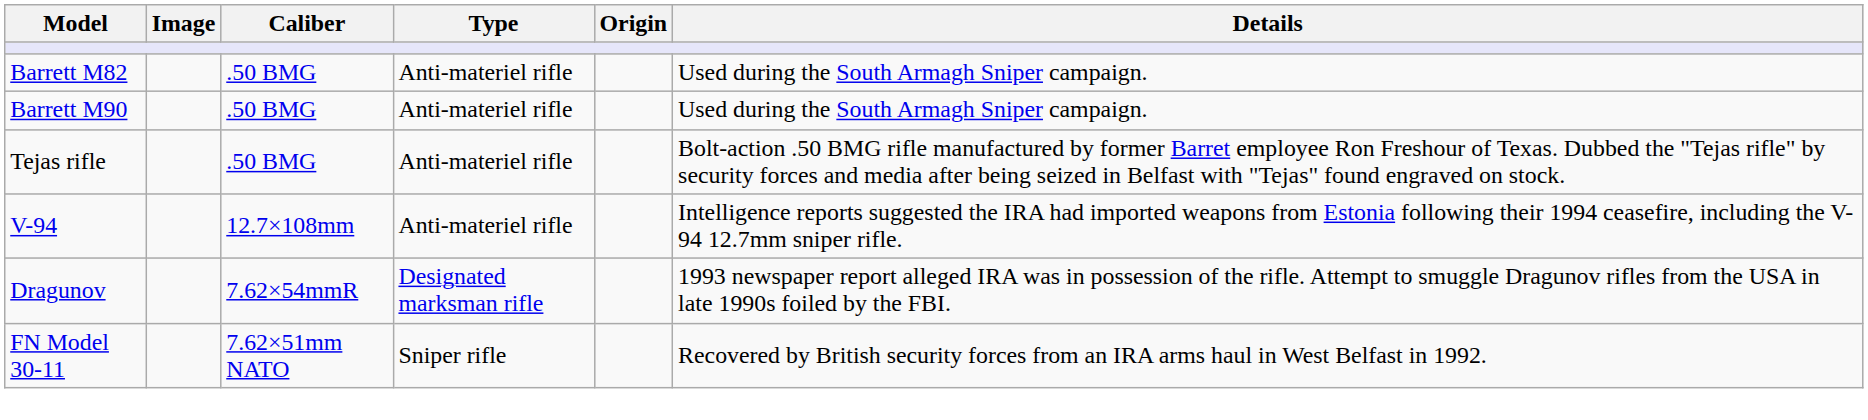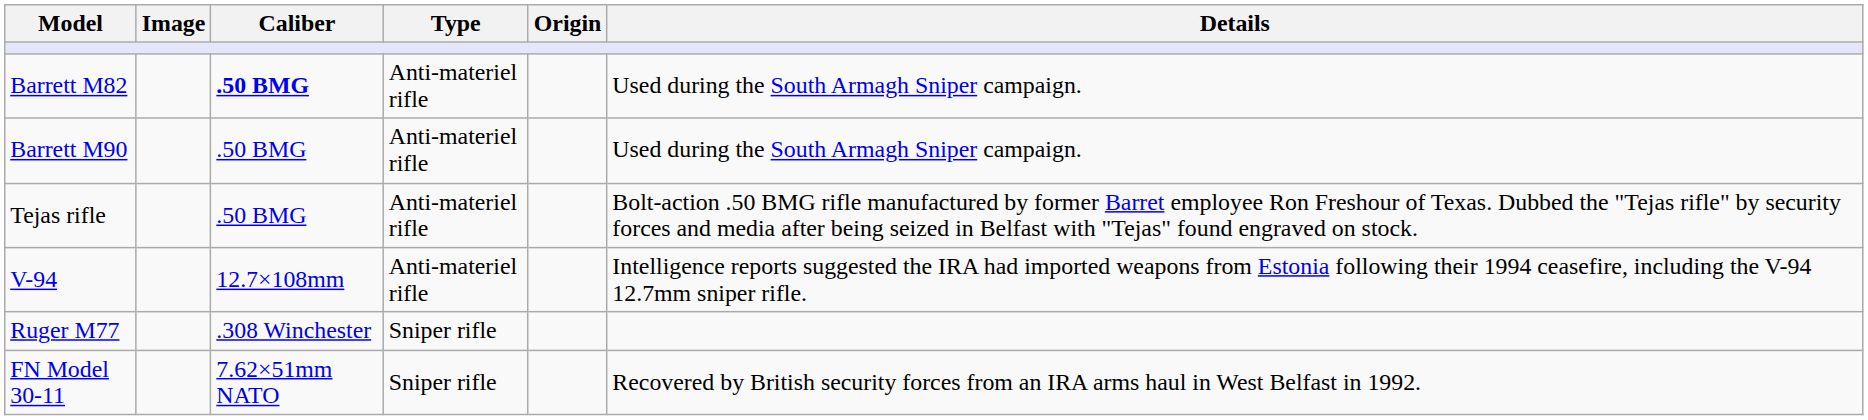Barrett M82 | Caliber: normal -> bold
- row: Dragunov | 7.62×54mmR | Designated marksman rifle | 1993 newspaper report alleged IRA was in possession of the rifle. Attempt to smuggle Dragunov rifles from the USA in late 1990s foiled by the FBI.
+ row: Ruger M77 | .308 Winchester | Sniper rifle
